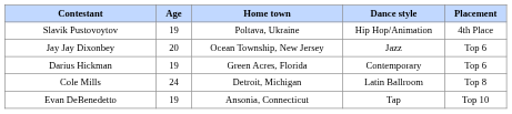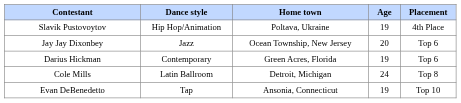columns swapped: Age <-> Dance style
